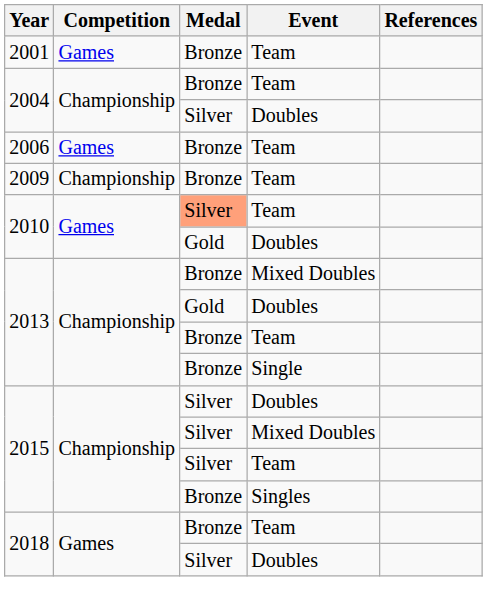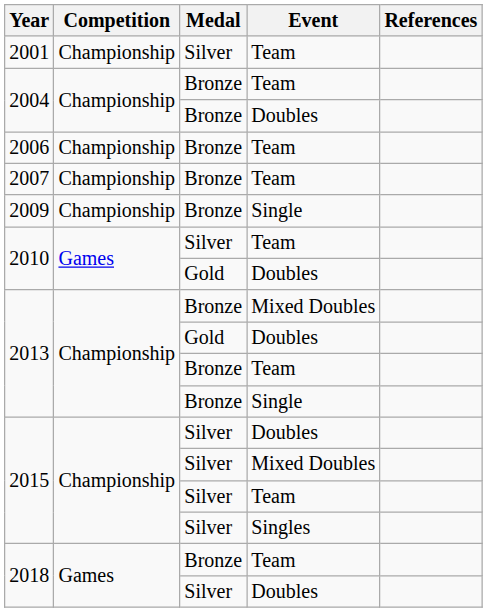2001 | Competition: Games -> Championship
2001 | Medal: Bronze -> Silver
2004 / Doubles | Medal: Silver -> Bronze
2006 | Competition: Games -> Championship
+ row: 2007 | Championship | Bronze | Team
- row: 2009 | Championship | Bronze | Team
+ row: 2009 | Championship | Bronze | Single
2010 / Team | Medal: lightsalmon background -> no background
2015 / Singles | Medal: Bronze -> Silver
